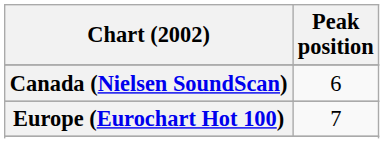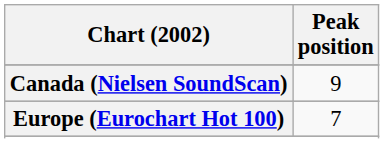Canada (Nielsen SoundScan) | Peak position: 6 -> 9
